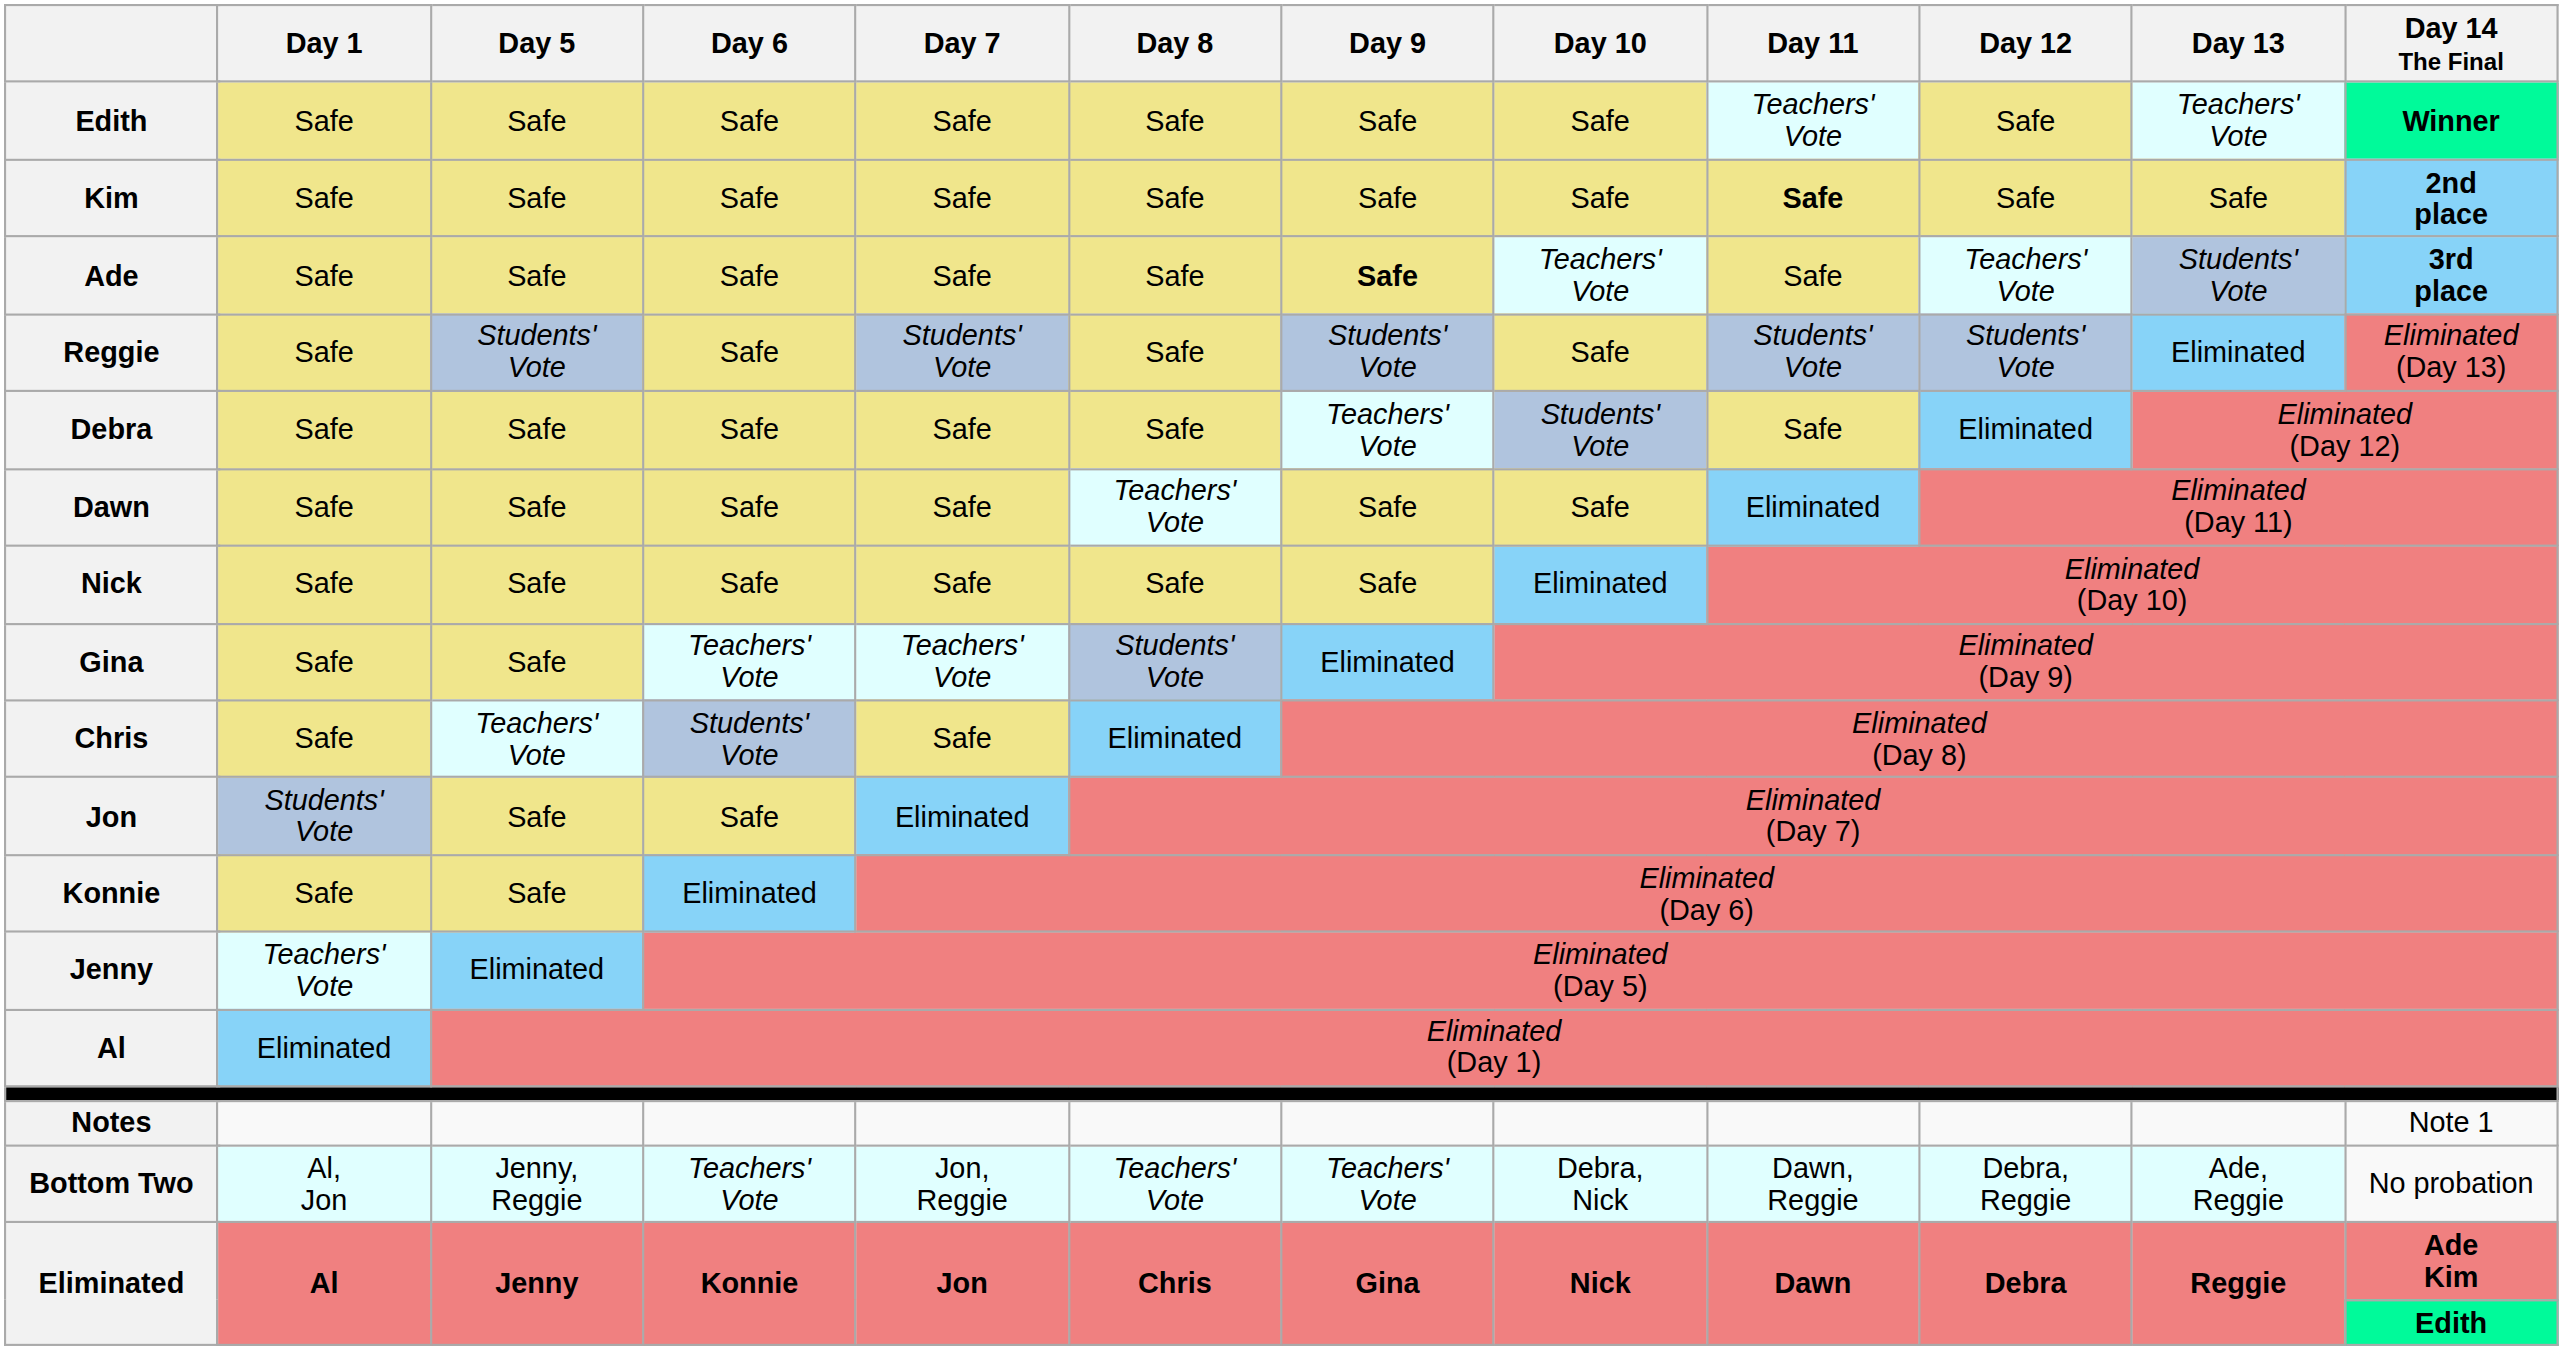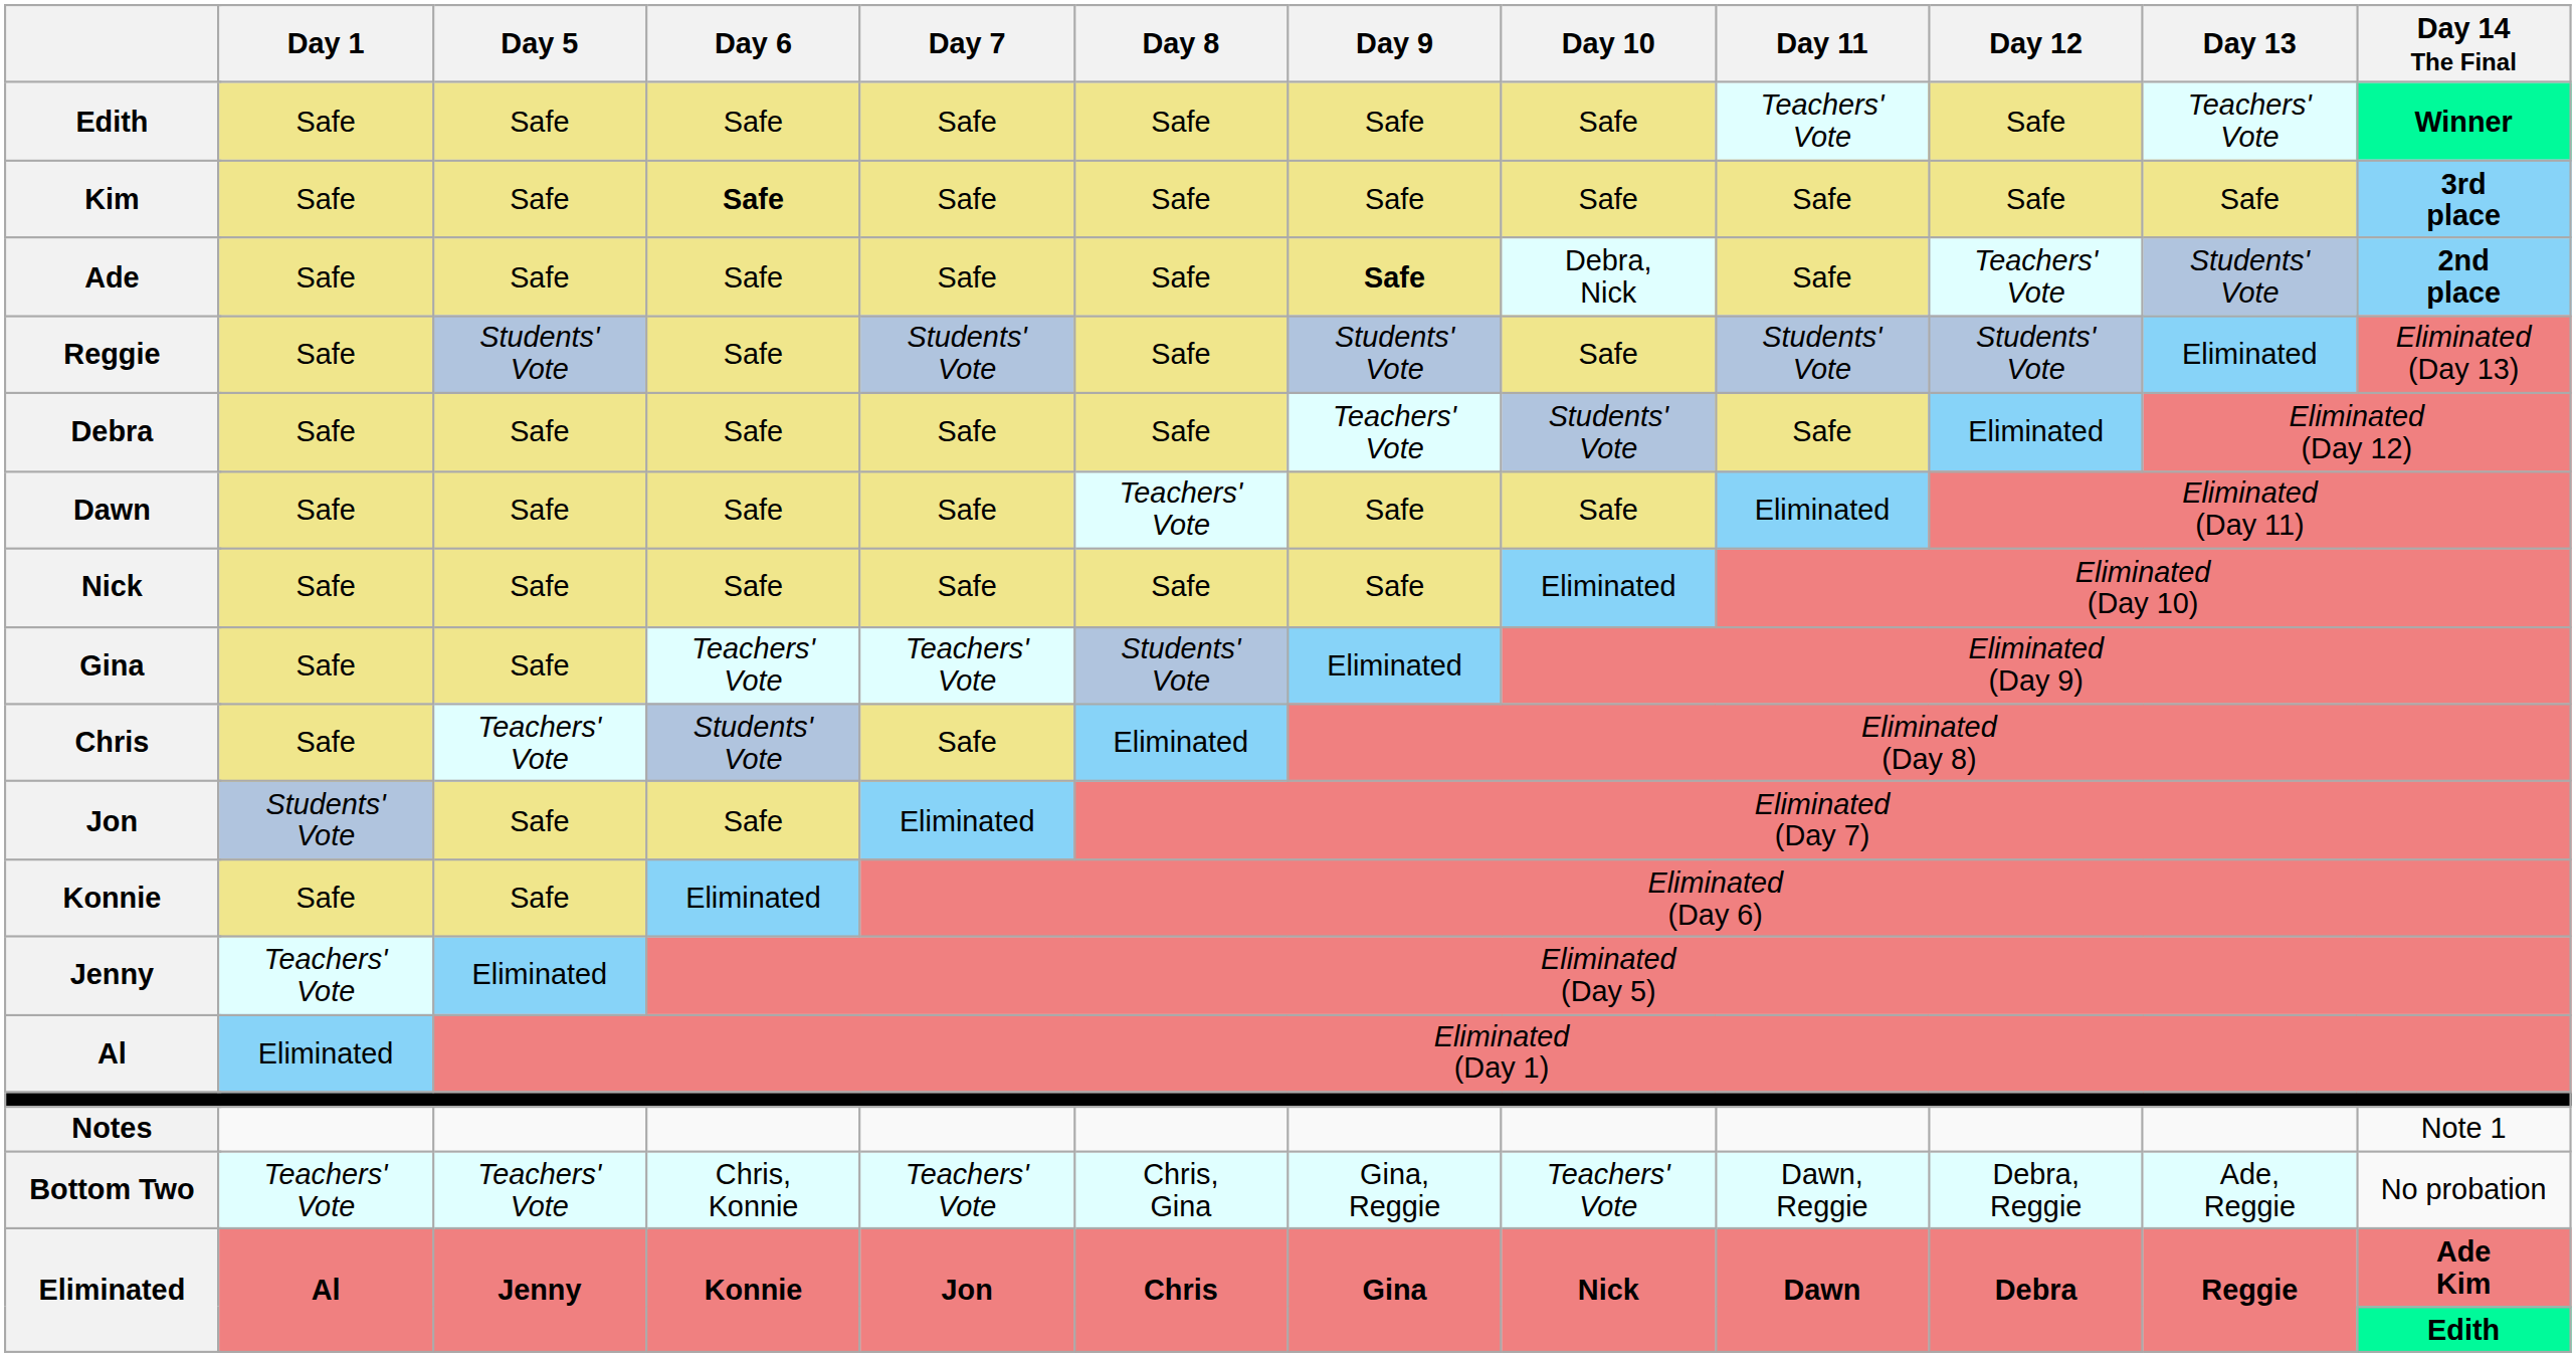Kim | Day 6: normal -> bold
Kim | Day 11: bold -> normal
Kim | column 13: 2nd place -> 3rd place
Ade | Day 10: Teachers' Vote -> Debra, Nick
Ade | column 13: 3rd place -> 2nd place
Bottom Two | Day 1: Al, Jon -> Teachers' Vote
Bottom Two | Day 5: Jenny, Reggie -> Teachers' Vote
Bottom Two | Day 6: Teachers' Vote -> Chris, Konnie
Bottom Two | Day 7: Jon, Reggie -> Teachers' Vote
Bottom Two | Day 8: Teachers' Vote -> Chris, Gina
Bottom Two | Day 9: Teachers' Vote -> Gina, Reggie
Bottom Two | Day 10: Debra, Nick -> Teachers' Vote
